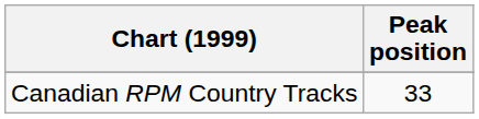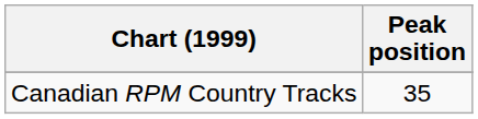Canadian RPM Country Tracks | Peak position: 33 -> 35
